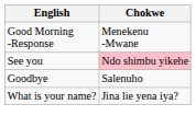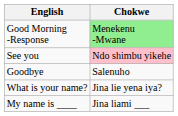Good Morning -Response | Chokwe: no background -> lightgreen background
+ row: My name is ____ | Jina liami ___
